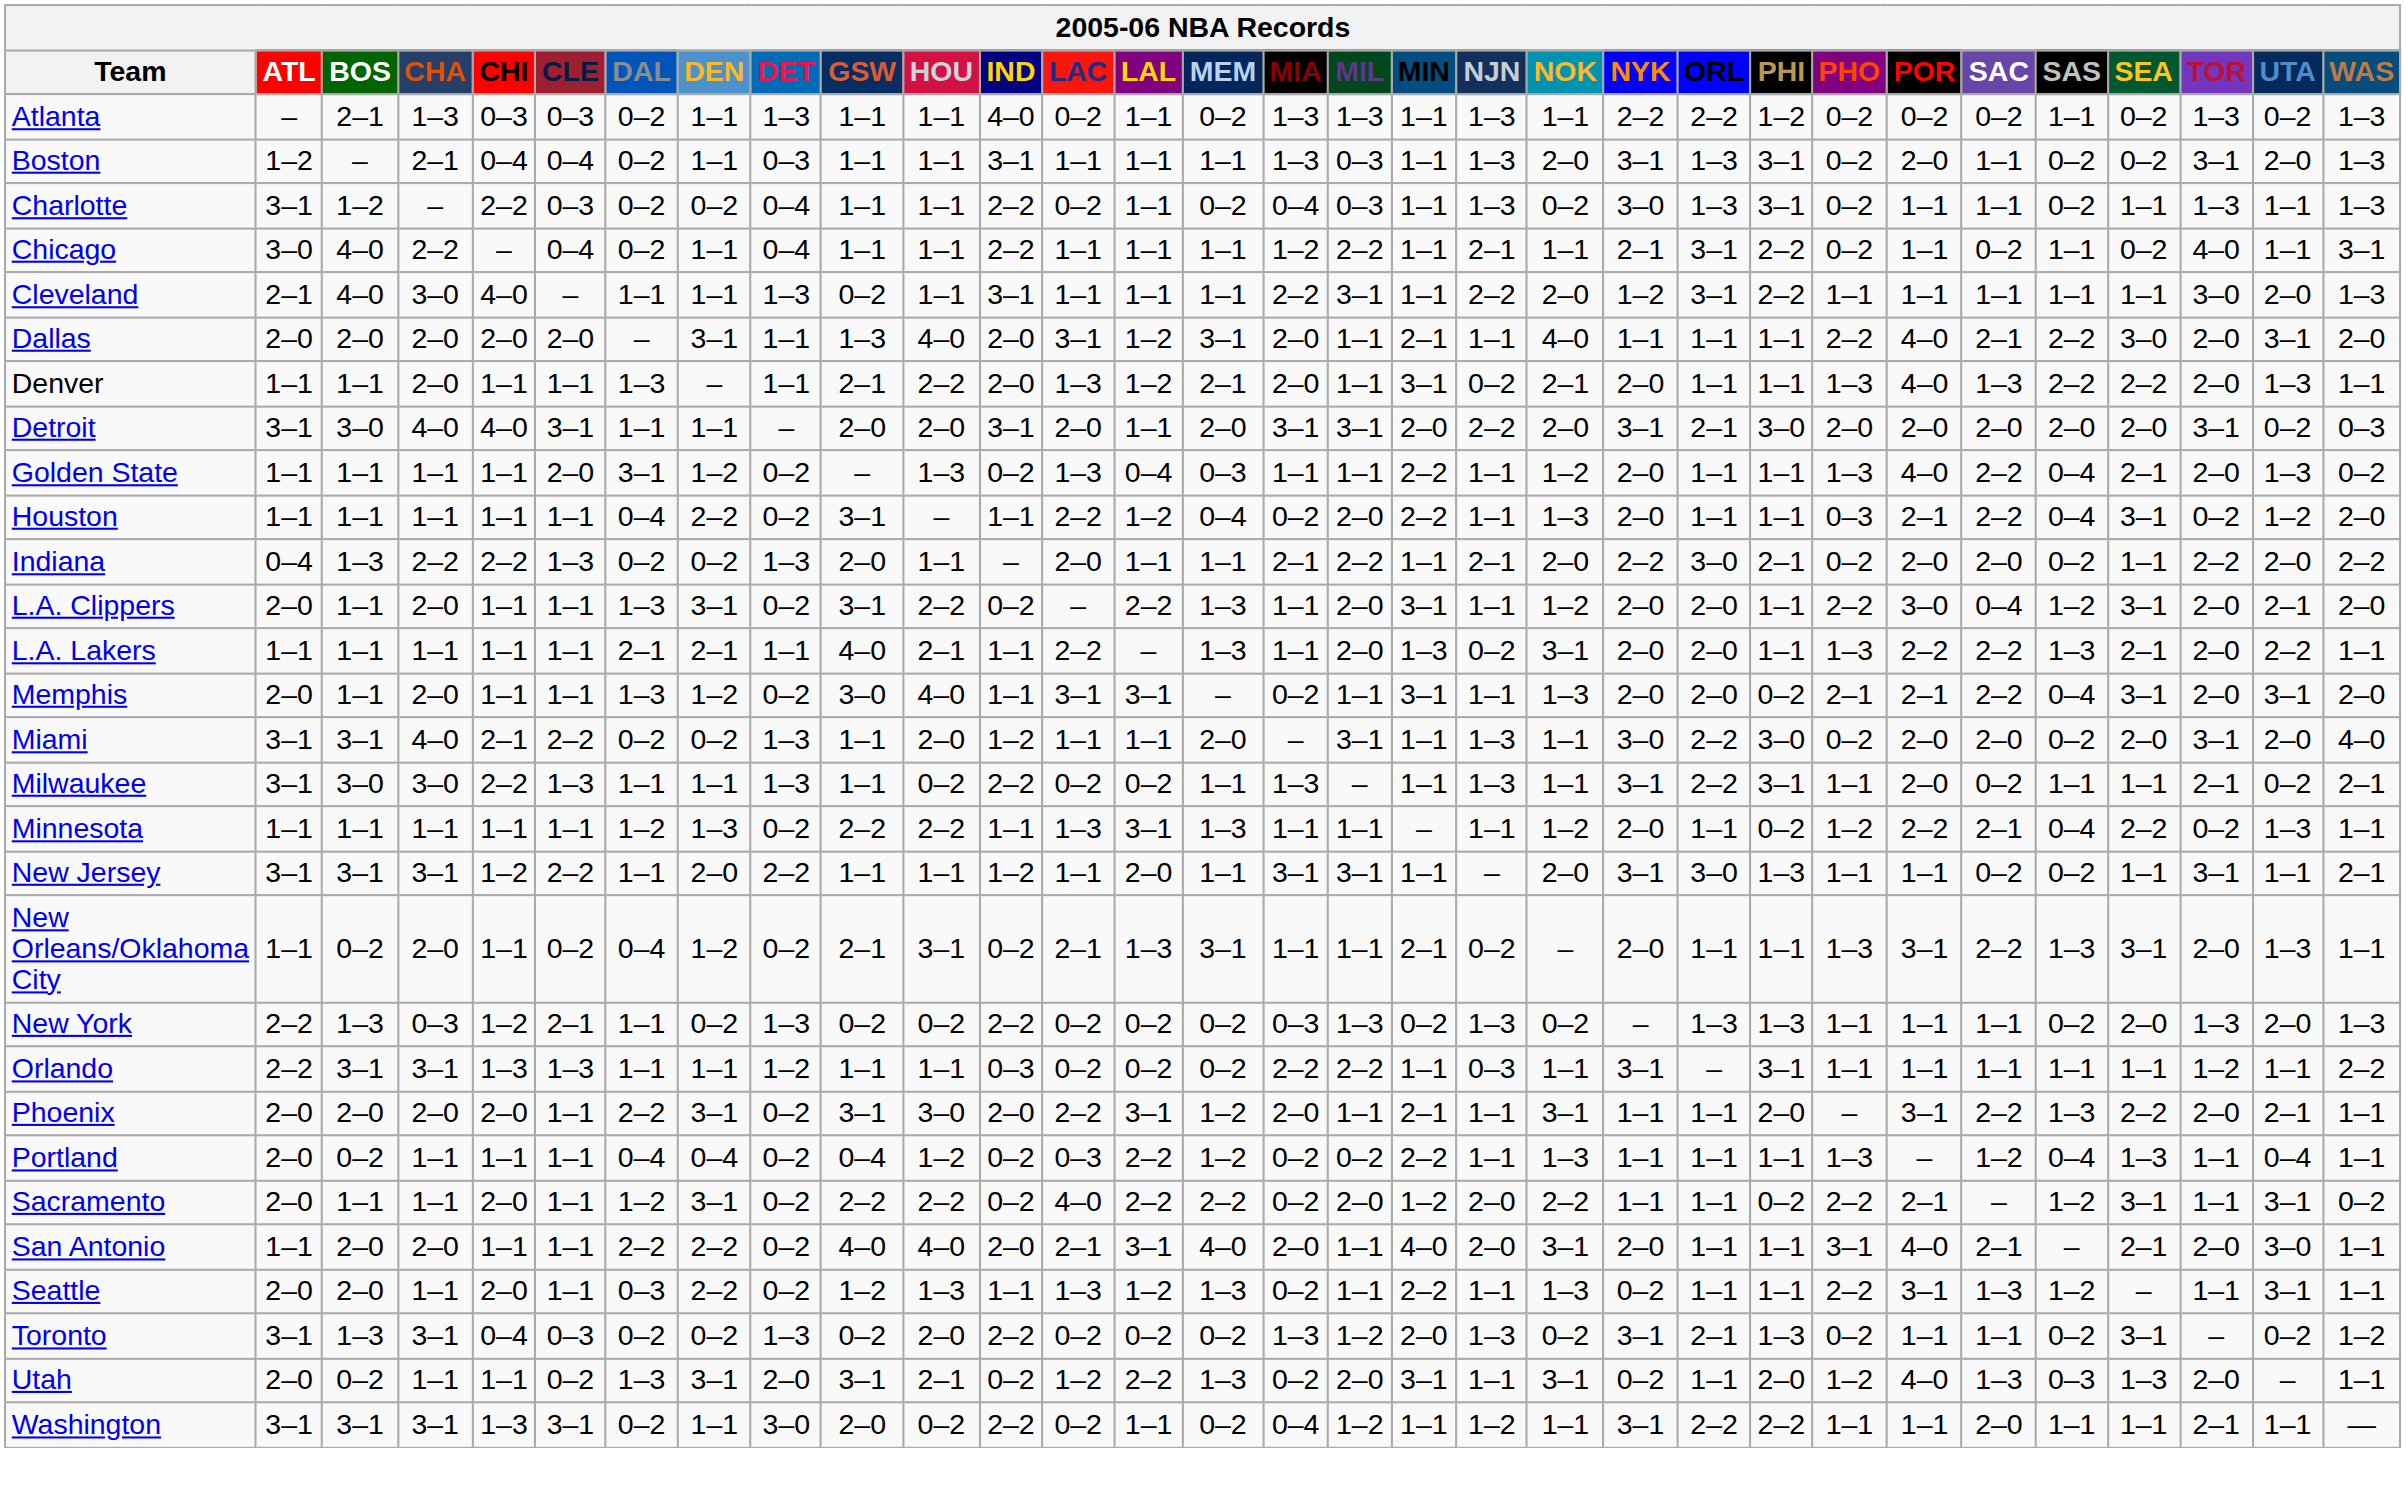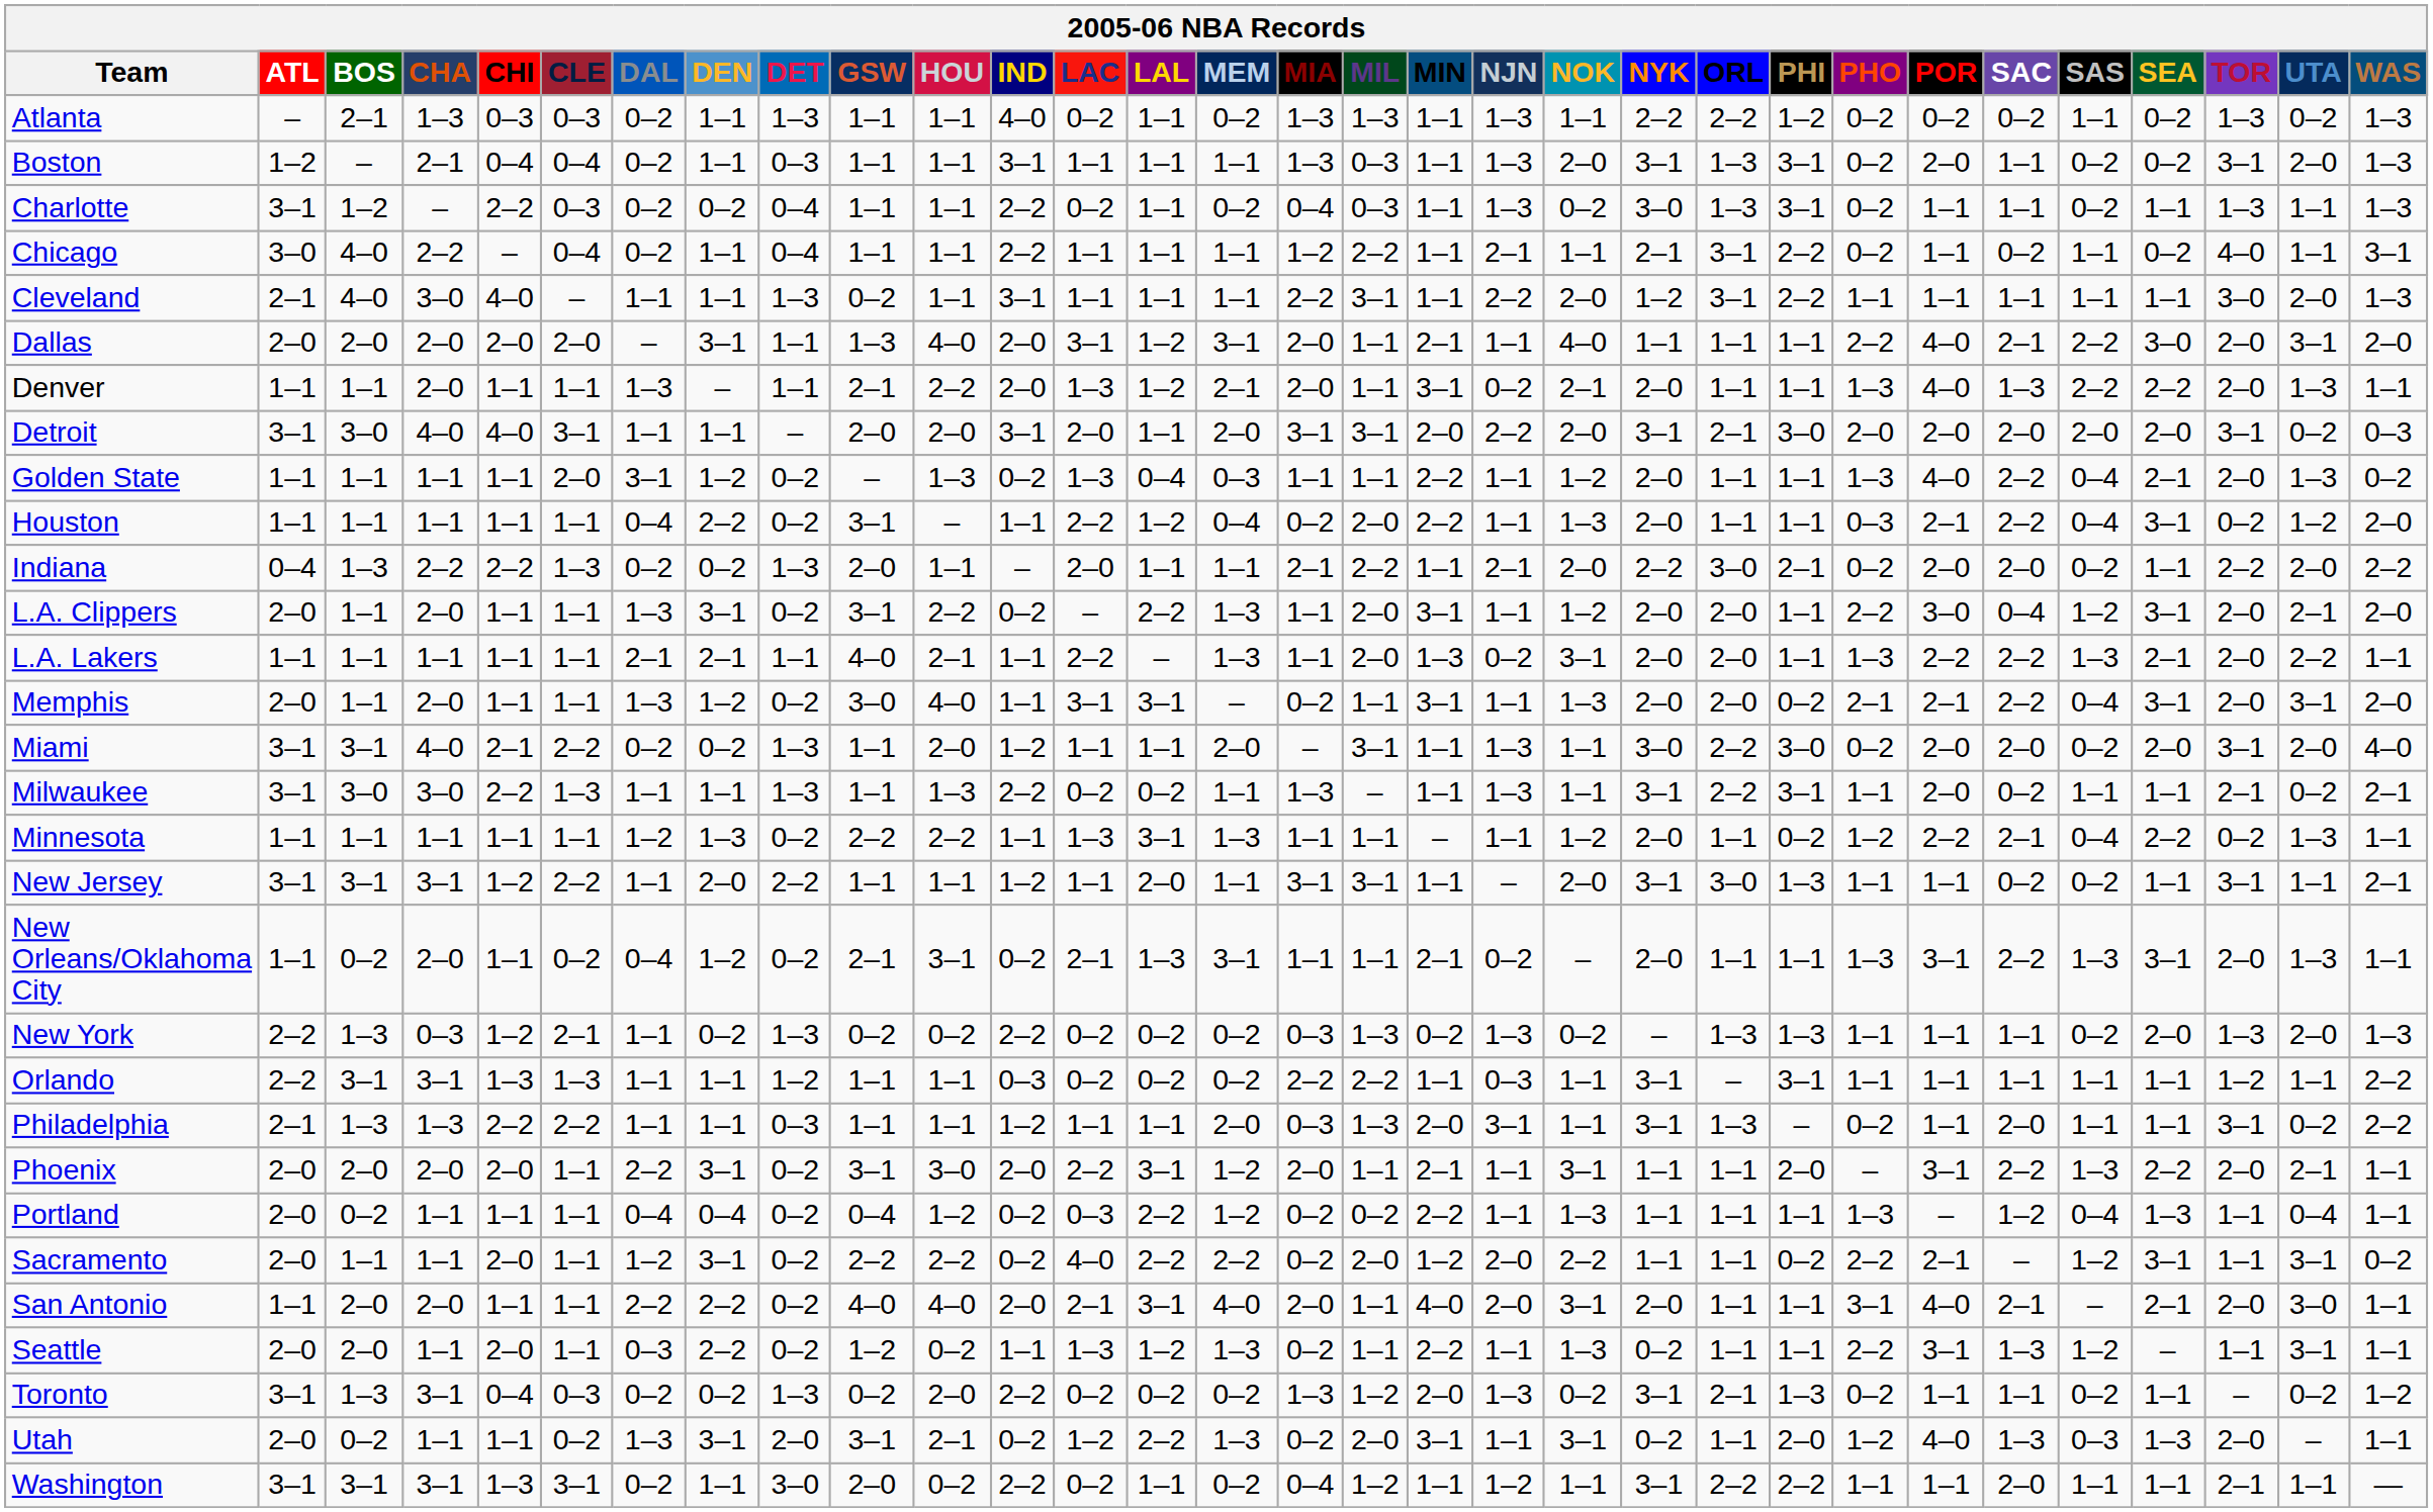Milwaukee | HOU: 0–2 -> 1–3
+ row: Philadelphia | 2–1 | 1–3 | 1–3 | 2–2 | 2–2 | 1–1 | 1–1 | 0–3 | 1–1 | 1–1 | 1–2 | 1–1 | 1–1 | 2–0 | 0–3 | 1–3 | 2–0 | 3–1 | 1–1 | 3–1 | 1–3 | – | 0–2 | 1–1 | 2–0 | 1–1 | 1–1 | 3–1 | 0–2 | 2–2
Seattle | HOU: 1–3 -> 0–2
Toronto | SEA: 3–1 -> 1–1
